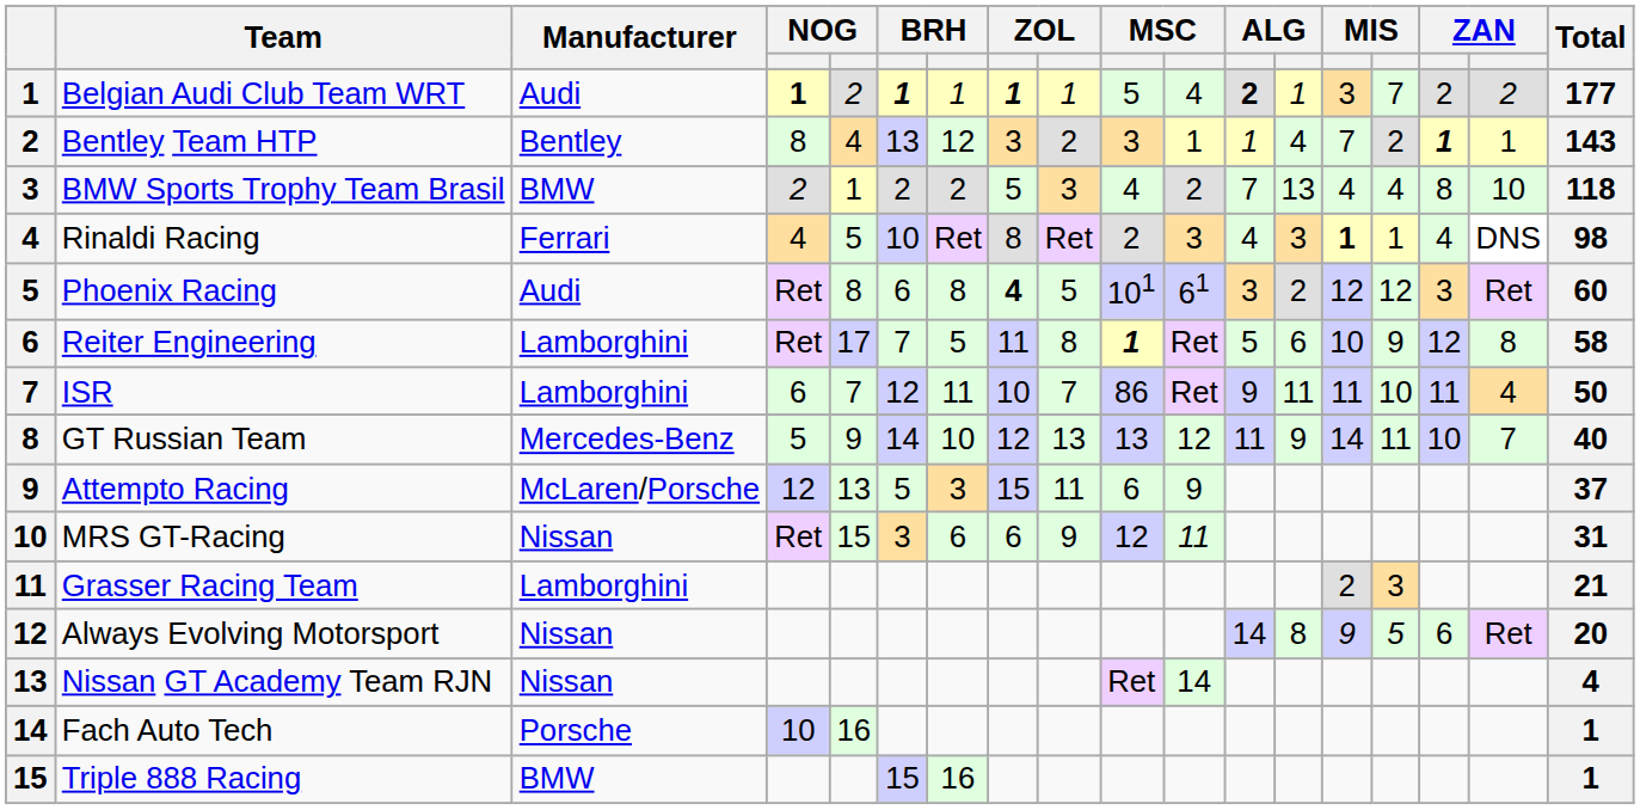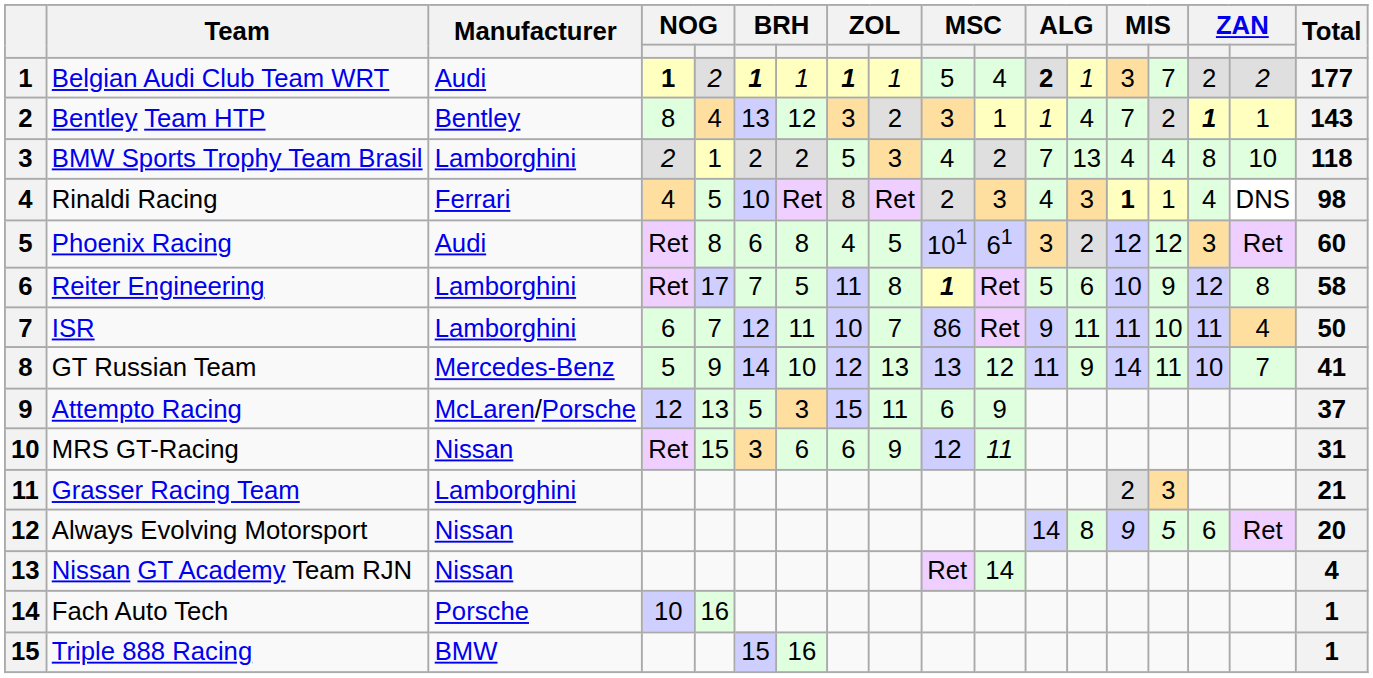BMW Sports Trophy Team Brasil | Manufacturer: BMW -> Lamborghini
Phoenix Racing | column 8: bold -> normal
GT Russian Team | Total: 40 -> 41
